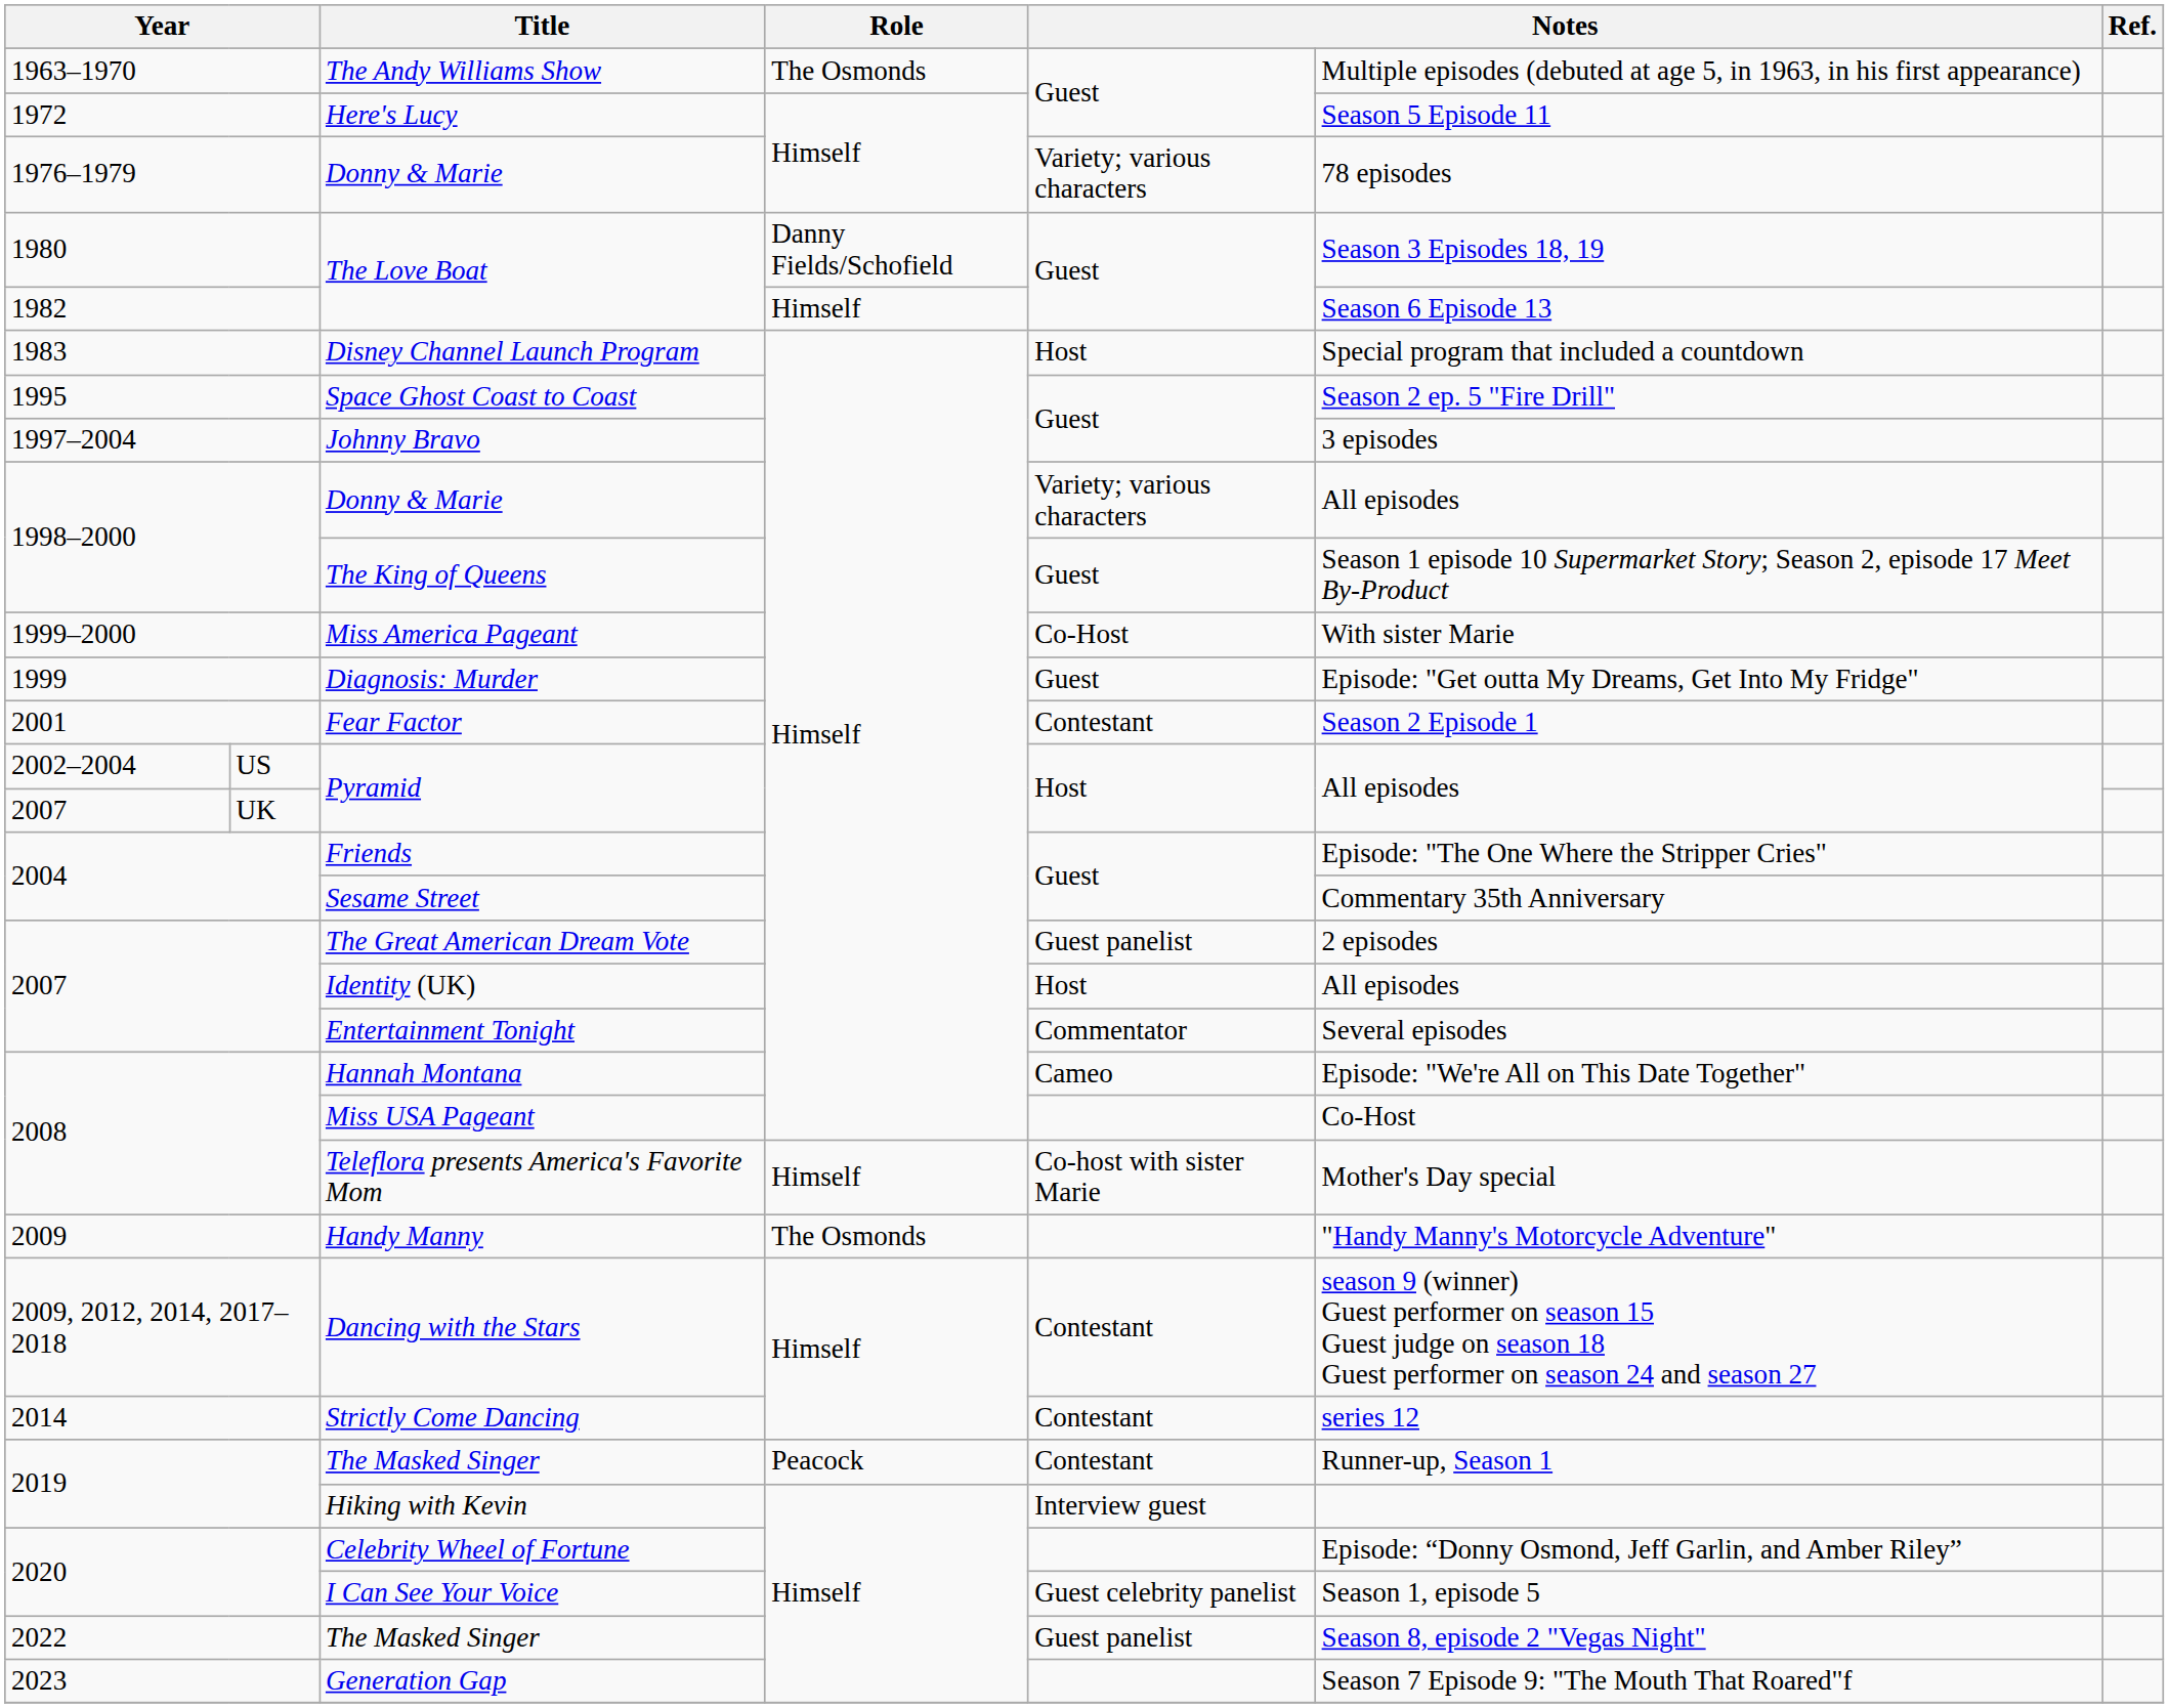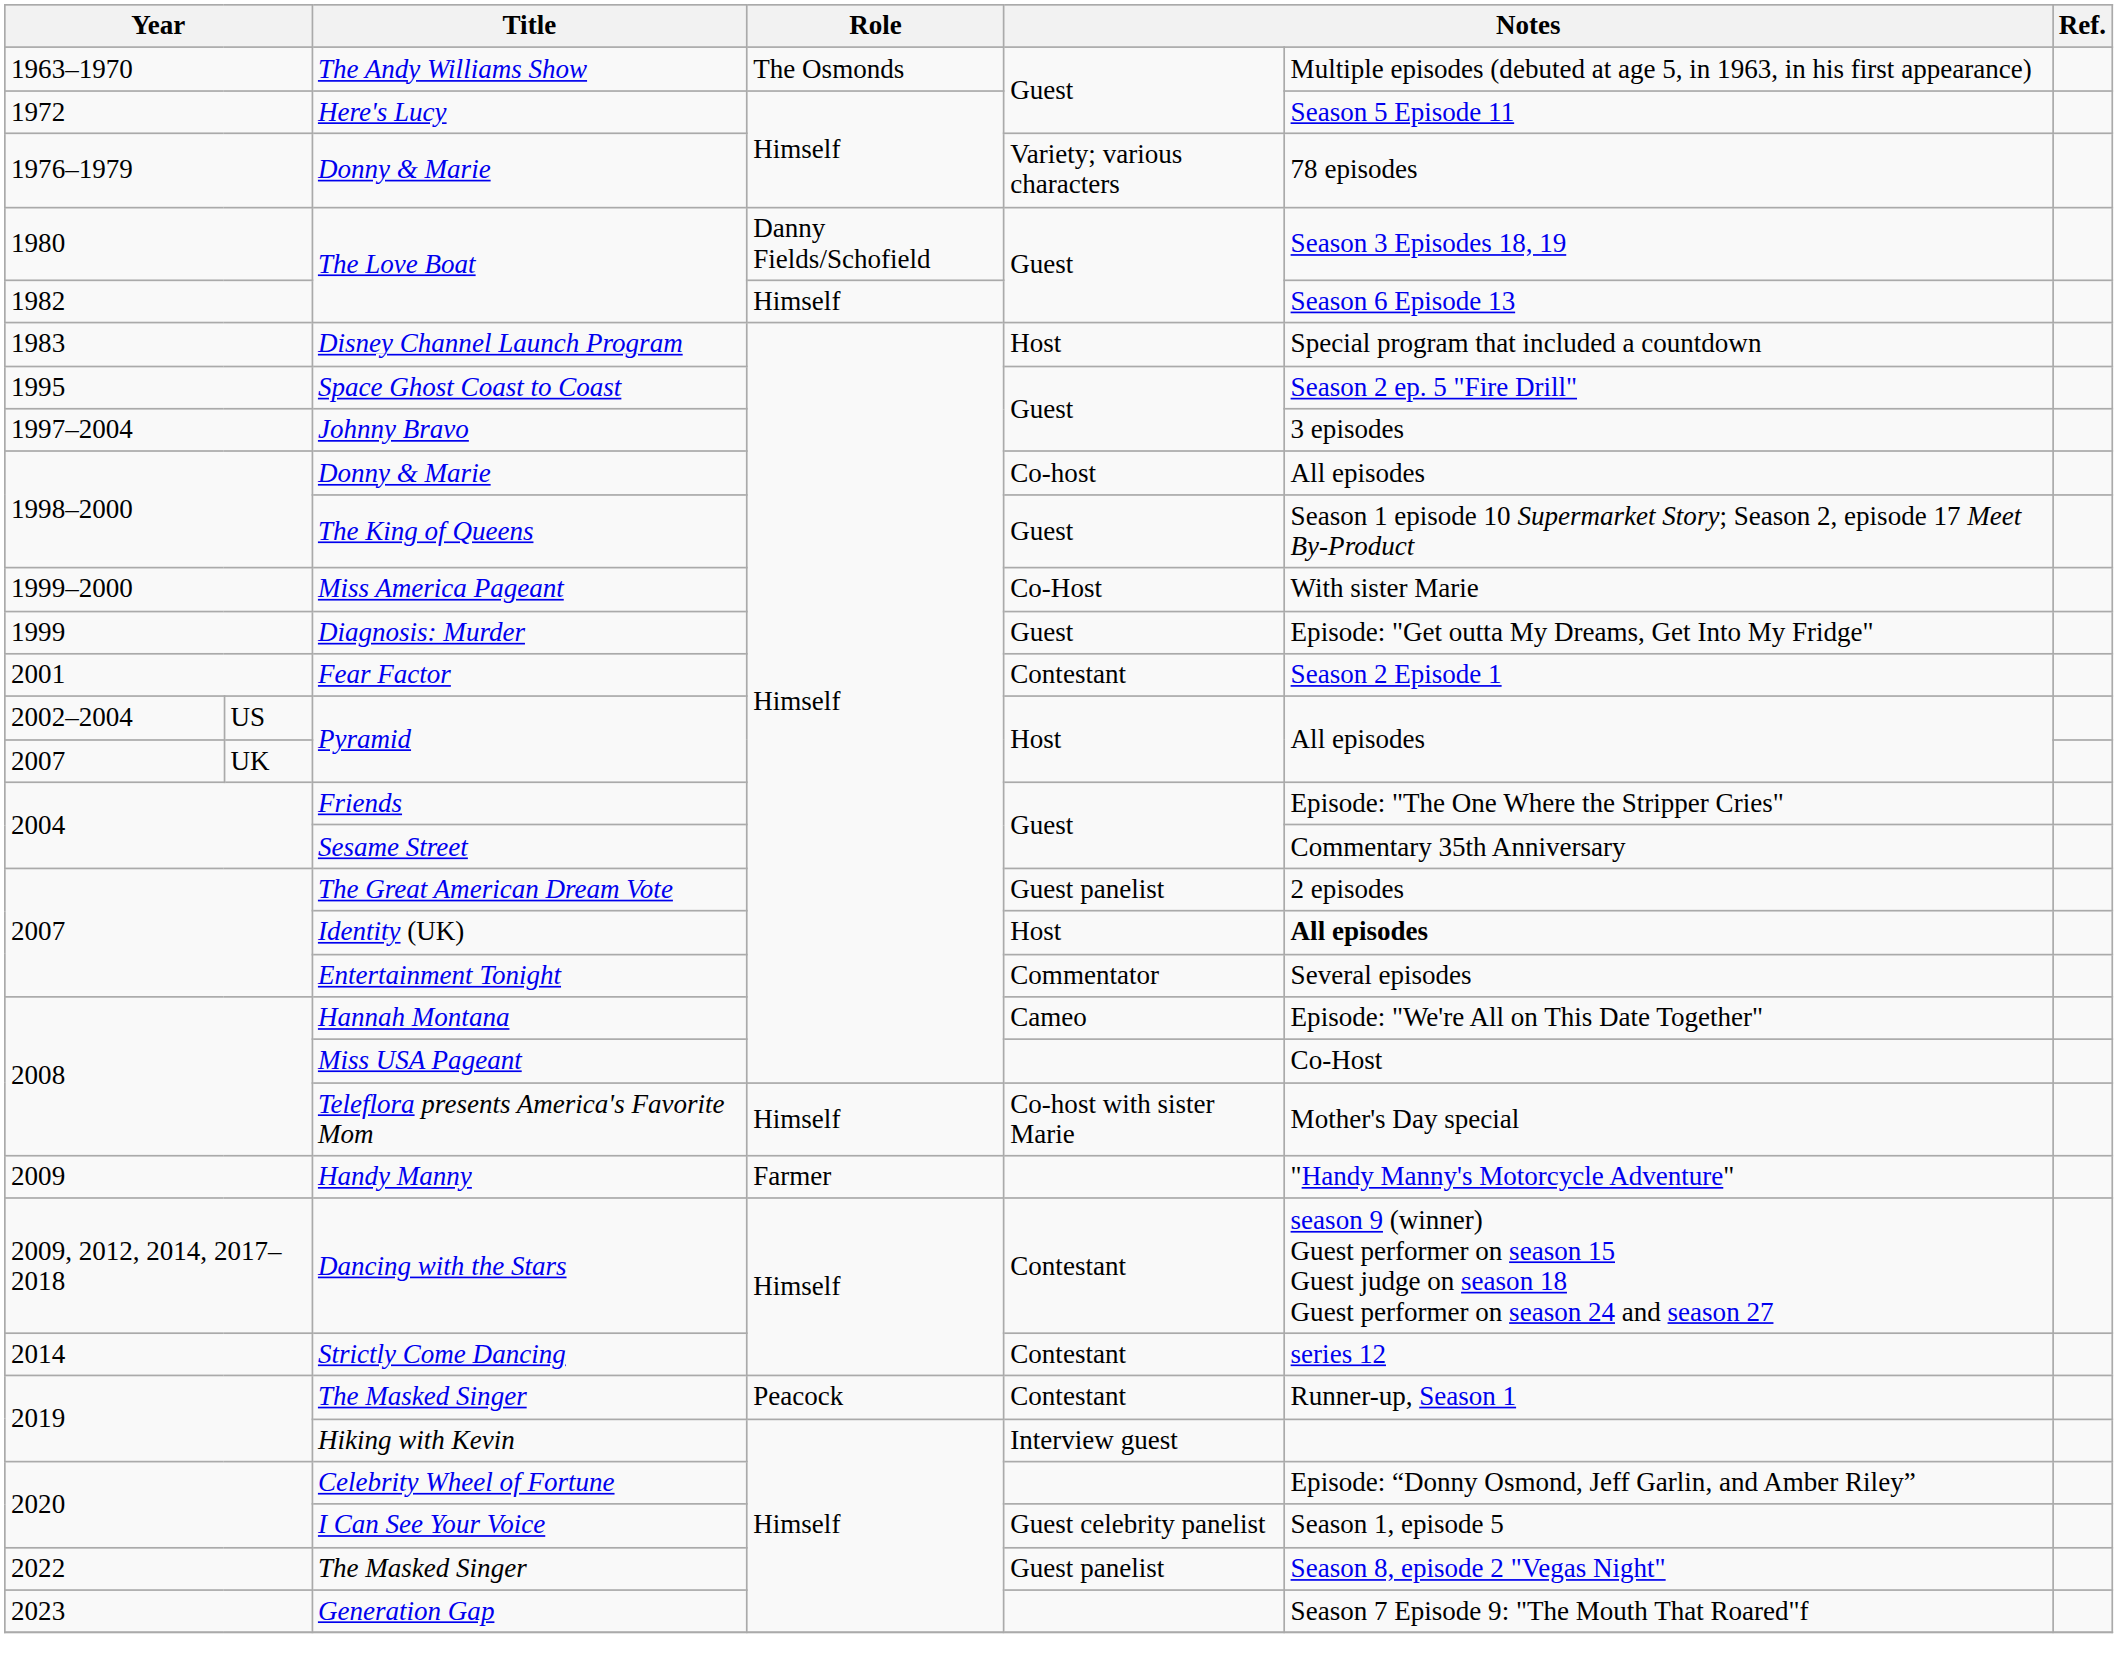1998–2000 / Donny & Marie | column 5: Variety; various characters -> Co-host
Identity (UK) | column 6: normal -> bold
Handy Manny | Role: The Osmonds -> Farmer
